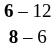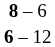rows swapped: 8 – 6 <-> 6 – 12
